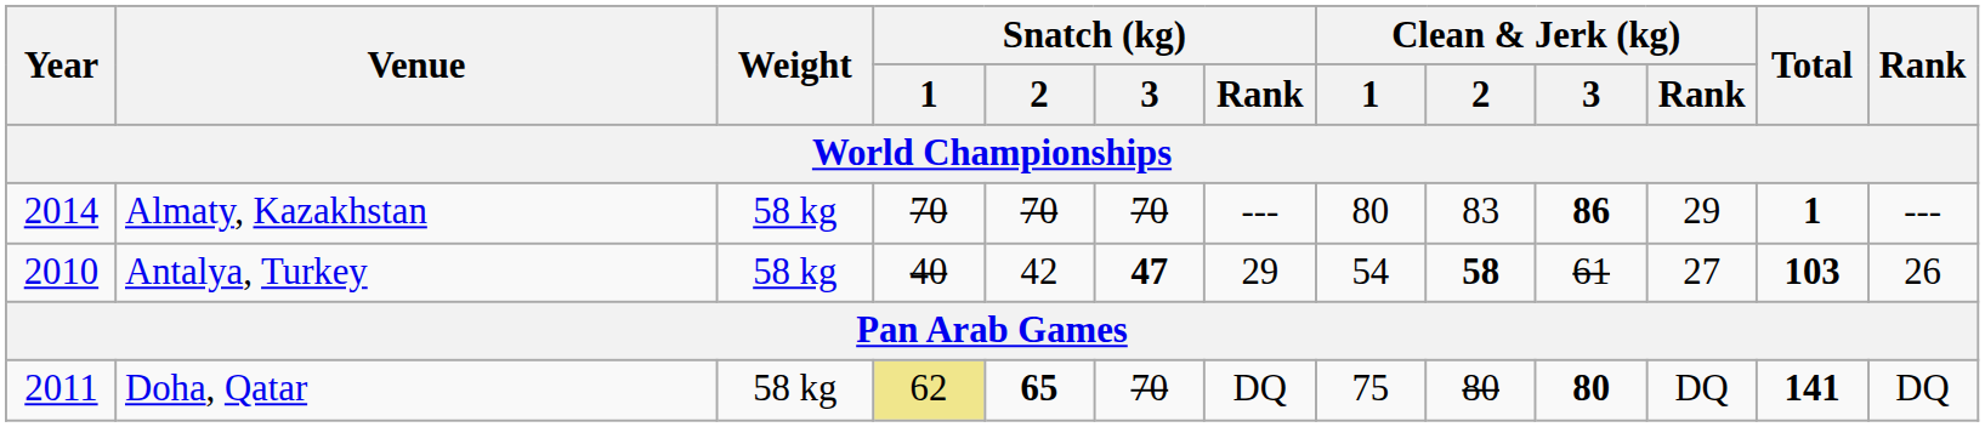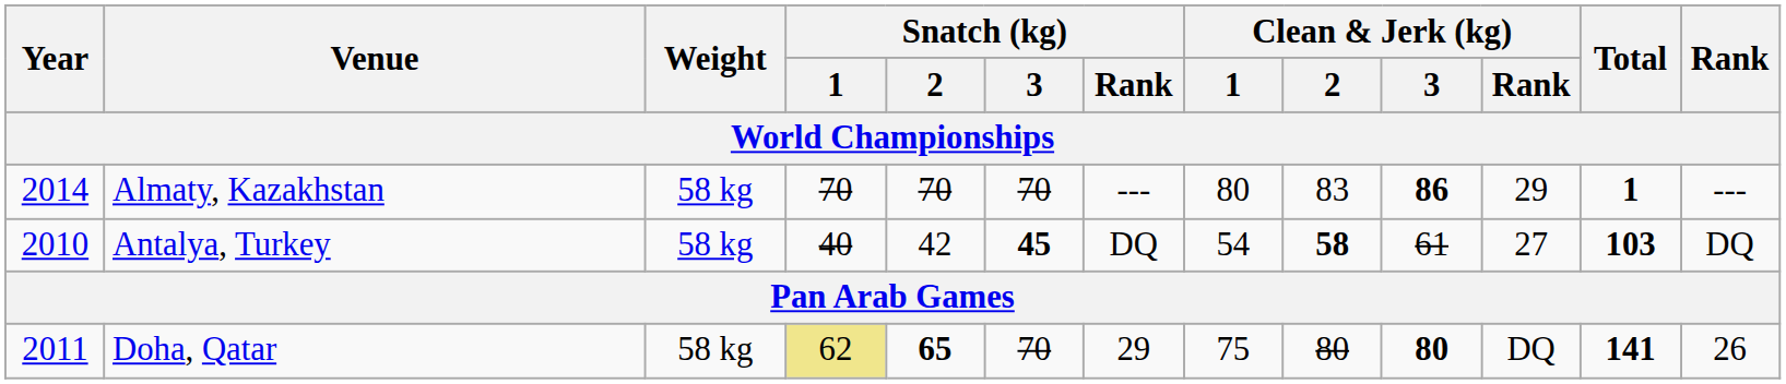Antalya, Turkey | Snatch (kg) / 3: 47 -> 45
Antalya, Turkey | Snatch (kg) / Rank: 29 -> DQ
Antalya, Turkey | Rank: 26 -> DQ
Doha, Qatar | Snatch (kg) / Rank: DQ -> 29
Doha, Qatar | Rank: DQ -> 26
